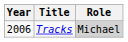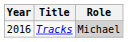Tracks | Year: 2006 -> 2016
